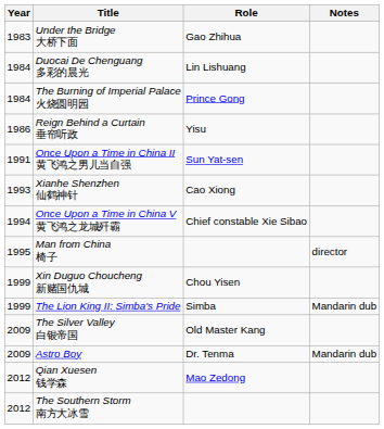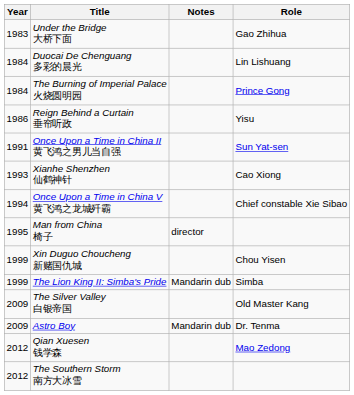columns swapped: Role <-> Notes
